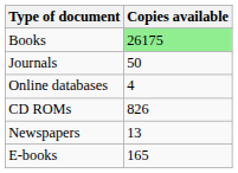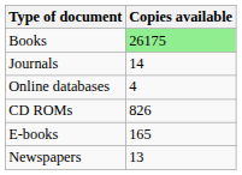Journals | Copies available: 50 -> 14
rows swapped: Newspapers <-> E-books
